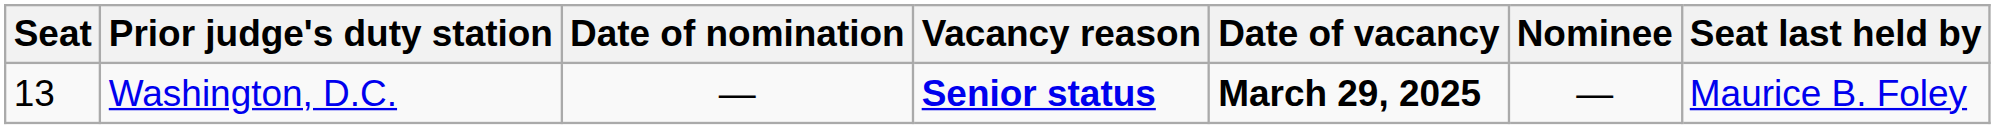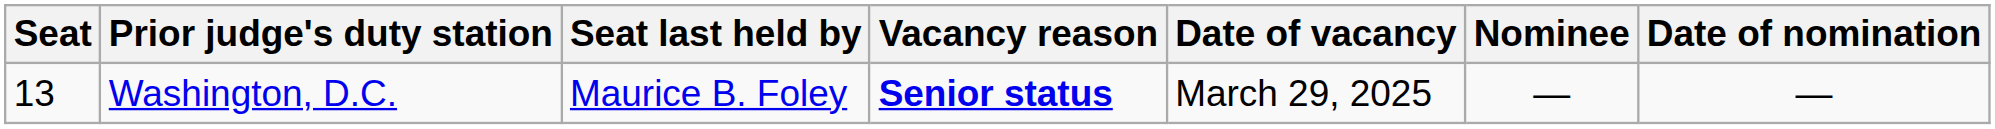columns swapped: Seat last held by <-> Date of nomination
Washington, D.C. | Date of vacancy: bold -> normal
